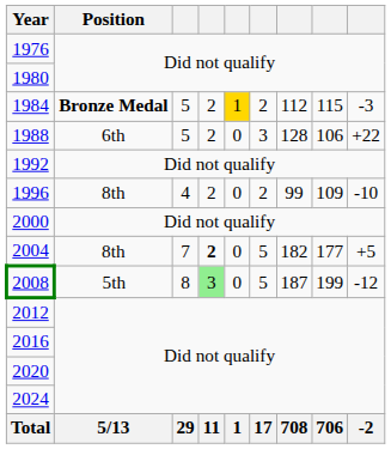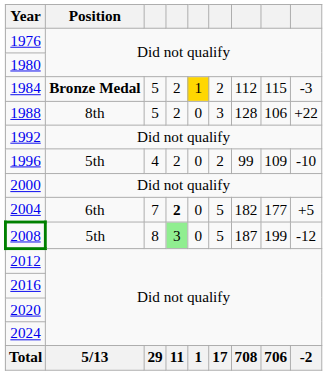1988 | Position: 6th -> 8th
1996 | Position: 8th -> 5th
2004 | Position: 8th -> 6th
